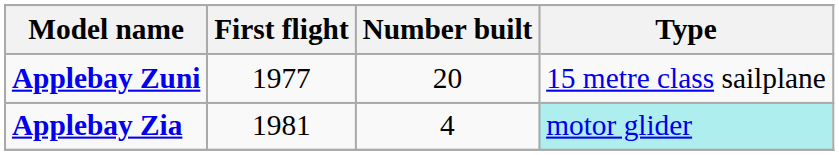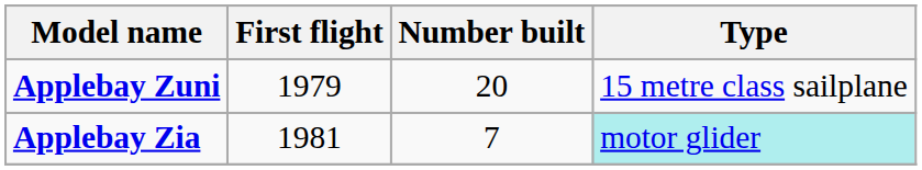Applebay Zuni | First flight: 1977 -> 1979
Applebay Zia | Number built: 4 -> 7
